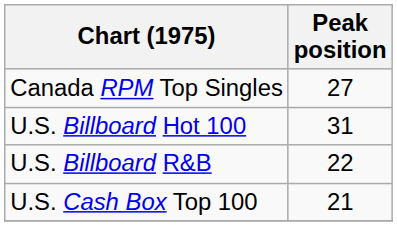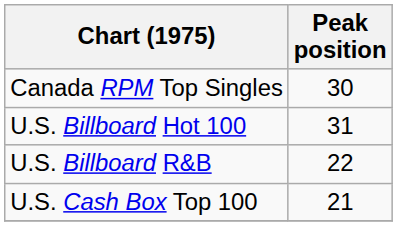Canada RPM Top Singles | Peak position: 27 -> 30
